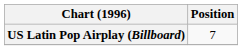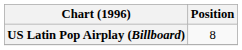US Latin Pop Airplay (Billboard) | Position: 7 -> 8
